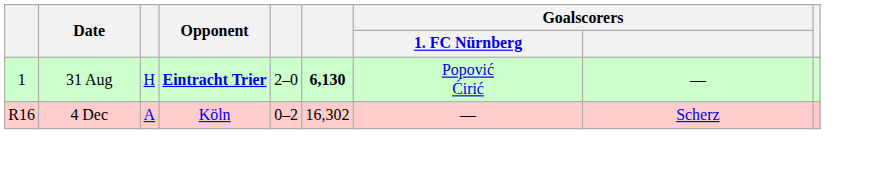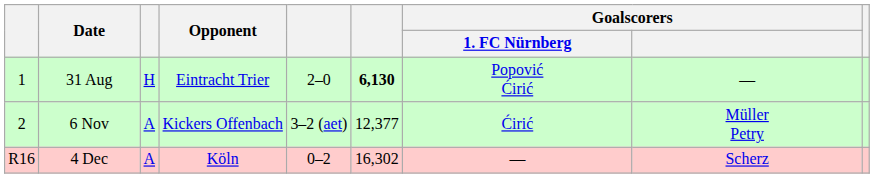31 Aug | Opponent: bold -> normal
+ row: 2 | 6 Nov | A | Kickers Offenbach | 3–2 (aet) | 12,377 | Ćirić | Müller Petry
